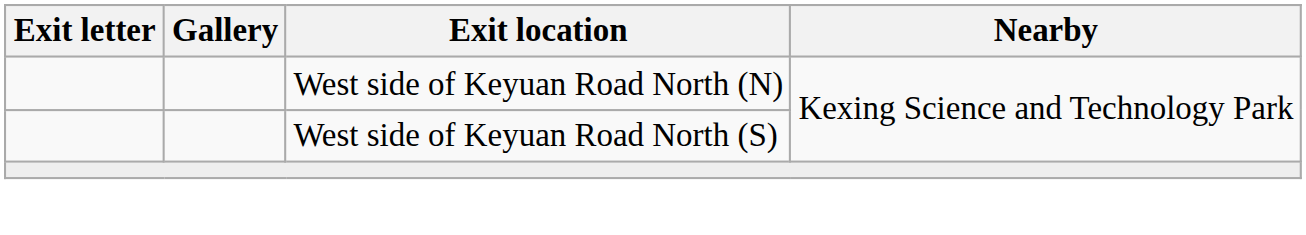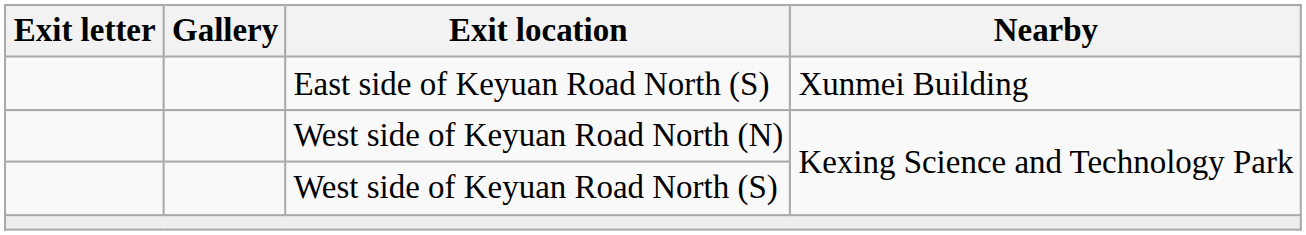+ row: East side of Keyuan Road North (S) | Xunmei Building
